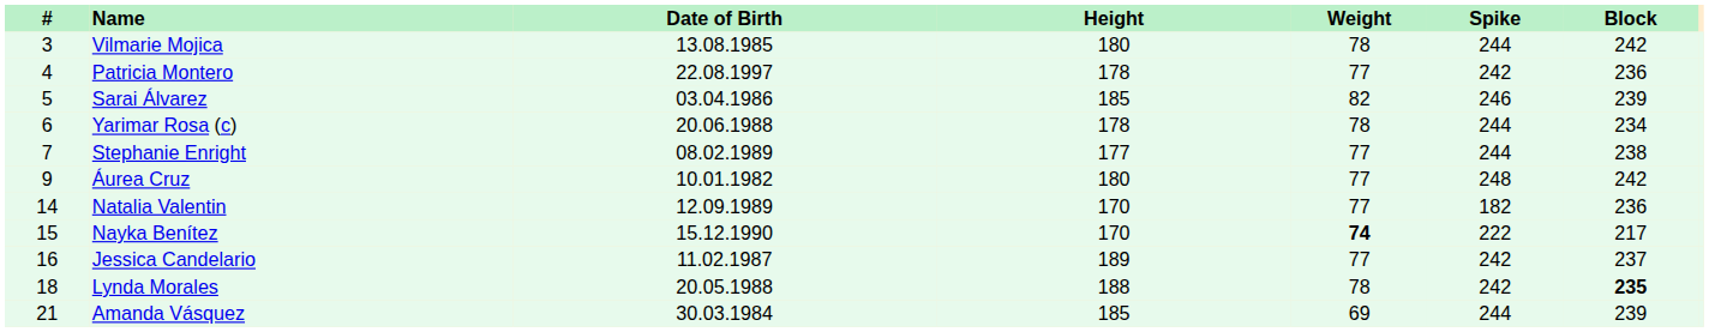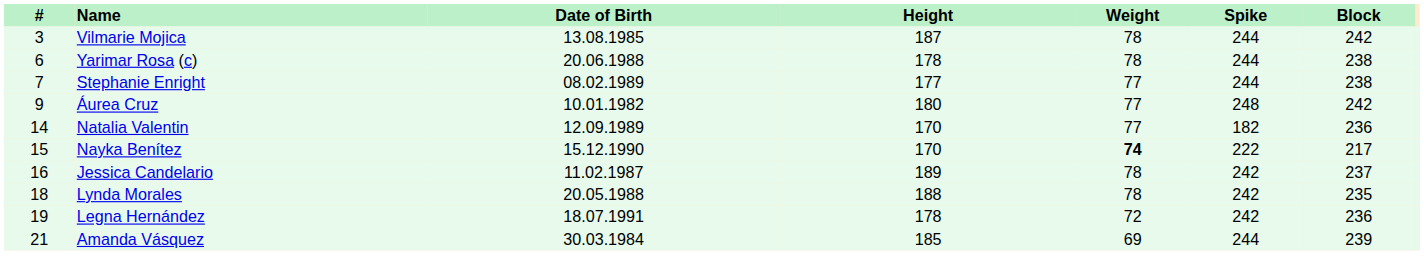Vilmarie Mojica | Height: 180 -> 187
- row: 4 | Patricia Montero | 22.08.1997 | 178 | 77 | 242 | 236
- row: 5 | Sarai Álvarez | 03.04.1986 | 185 | 82 | 246 | 239
Yarimar Rosa (c) | Block: 234 -> 238
Jessica Candelario | Weight: 77 -> 78
Lynda Morales | Block: bold -> normal
+ row: 19 | Legna Hernández | 18.07.1991 | 178 | 72 | 242 | 236
